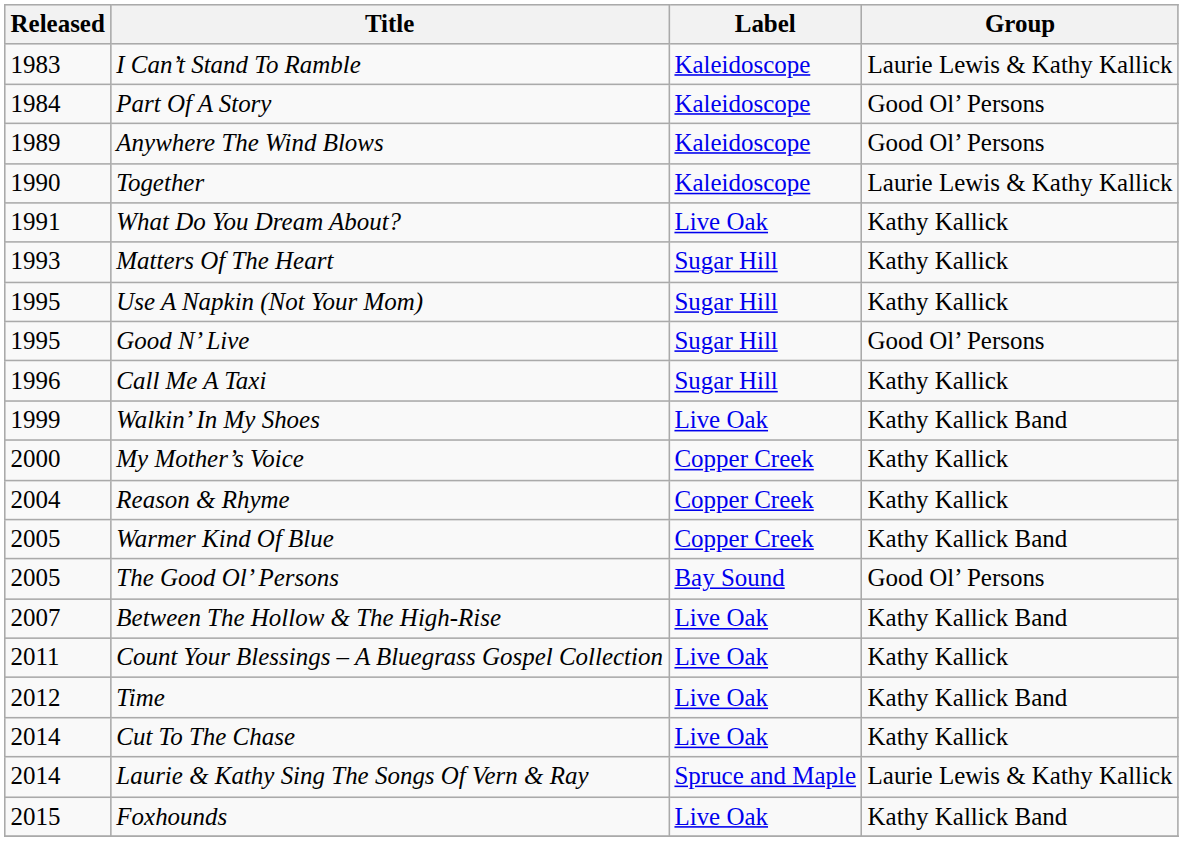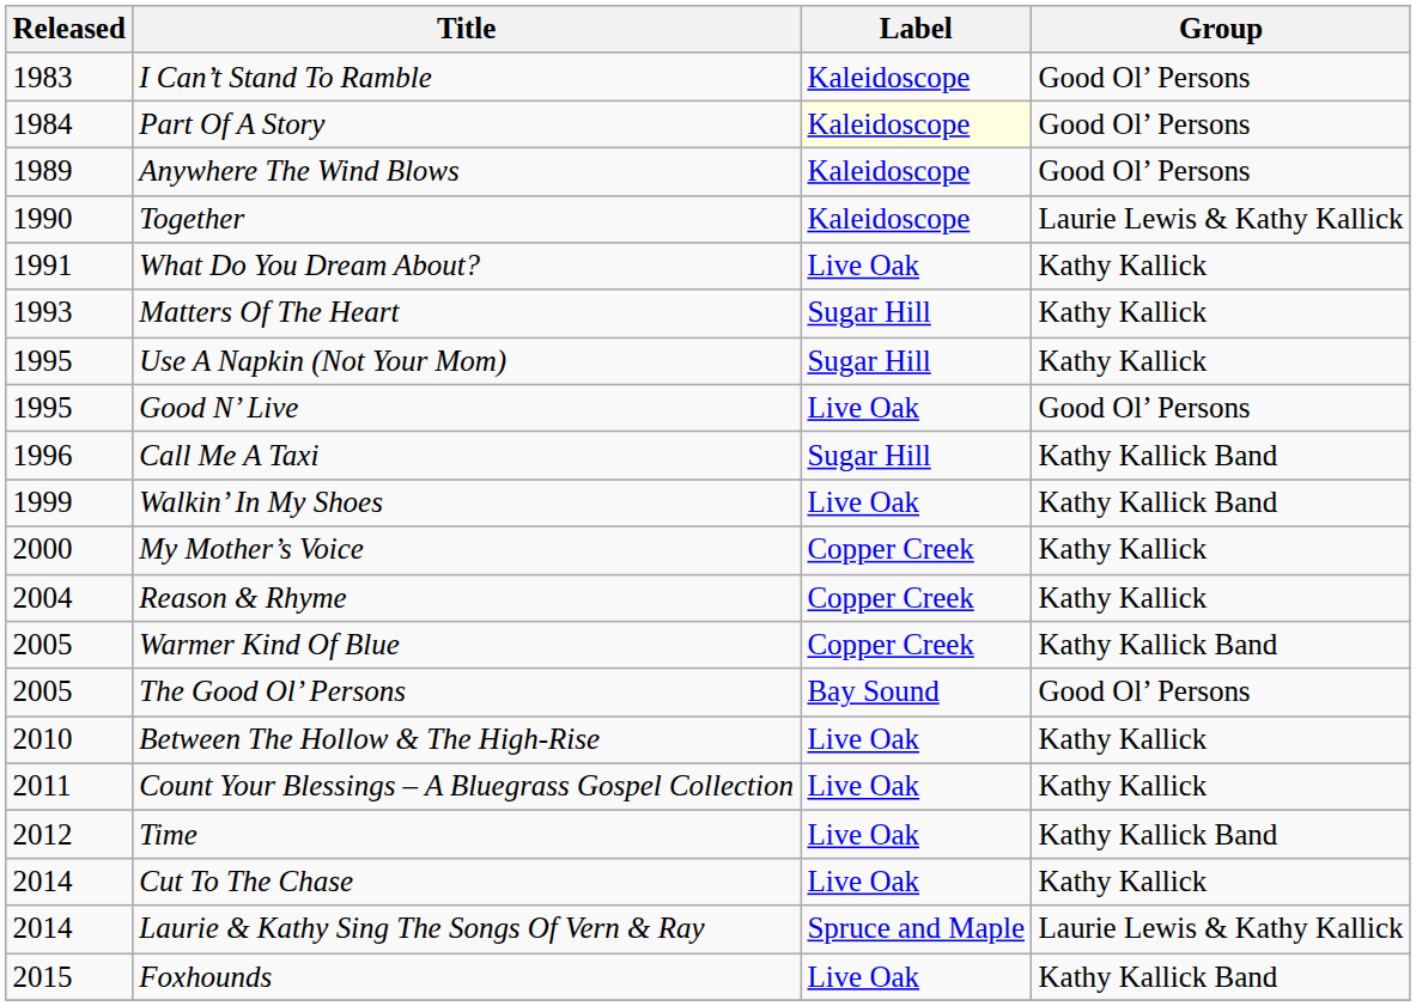I Can’t Stand To Ramble | Group: Laurie Lewis & Kathy Kallick -> Good Ol’ Persons
Part Of A Story | Label: no background -> lightyellow background
Good N’ Live | Label: Sugar Hill -> Live Oak
Call Me A Taxi | Group: Kathy Kallick -> Kathy Kallick Band
Between The Hollow & The High-Rise | Released: 2007 -> 2010
Between The Hollow & The High-Rise | Group: Kathy Kallick Band -> Kathy Kallick
